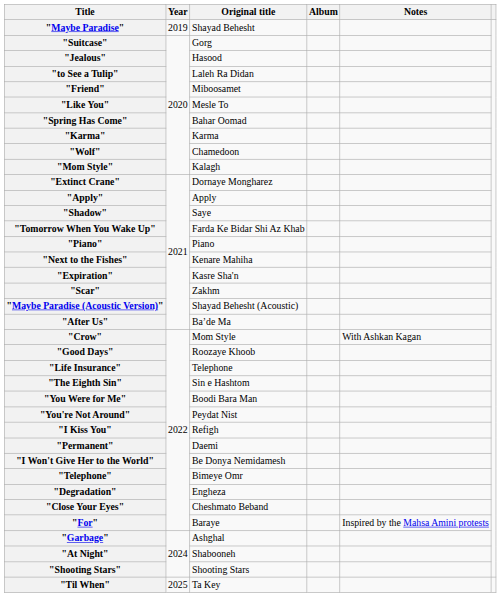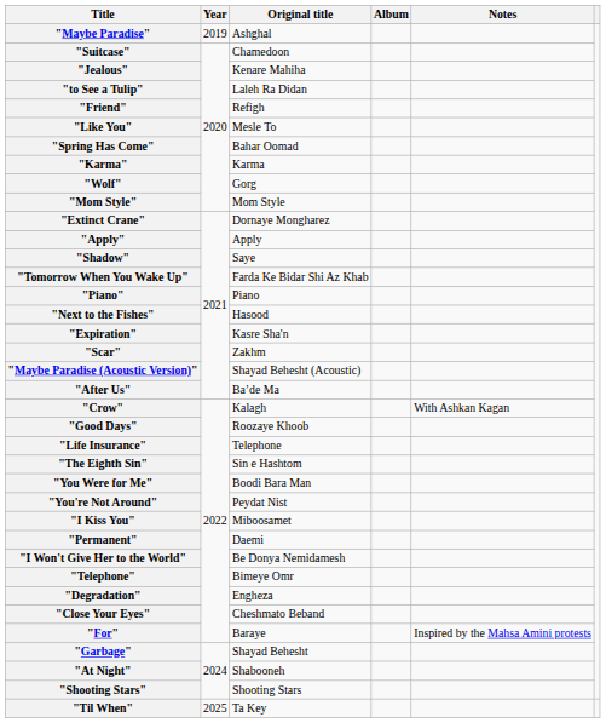"Maybe Paradise" | Original title: Shayad Behesht -> Ashghal
"Suitcase" | Original title: Gorg -> Chamedoon
"Jealous" | Original title: Hasood -> Kenare Mahiha
"Friend" | Original title: Miboosamet -> Refigh
"Wolf" | Original title: Chamedoon -> Gorg
"Mom Style" | Original title: Kalagh -> Mom Style
"Next to the Fishes" | Original title: Kenare Mahiha -> Hasood
"Crow" | Original title: Mom Style -> Kalagh
"I Kiss You" | Original title: Refigh -> Miboosamet
"Garbage" | Original title: Ashghal -> Shayad Behesht
